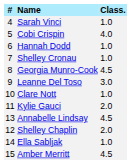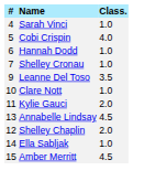- row: 8 | Georgia Munro-Cook | 4.5
Leanne Del Toso | Class.: 3.0 -> 3.5
